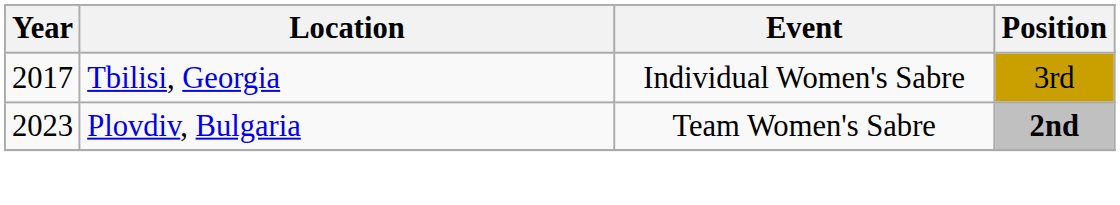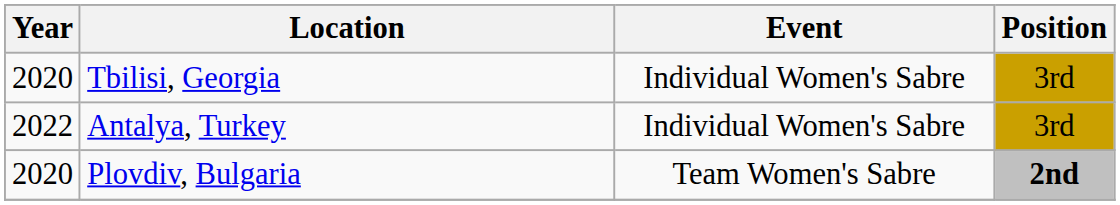Tbilisi, Georgia | Year: 2017 -> 2020
+ row: 2022 | Antalya, Turkey | Individual Women's Sabre | 3rd
Plovdiv, Bulgaria | Year: 2023 -> 2020
